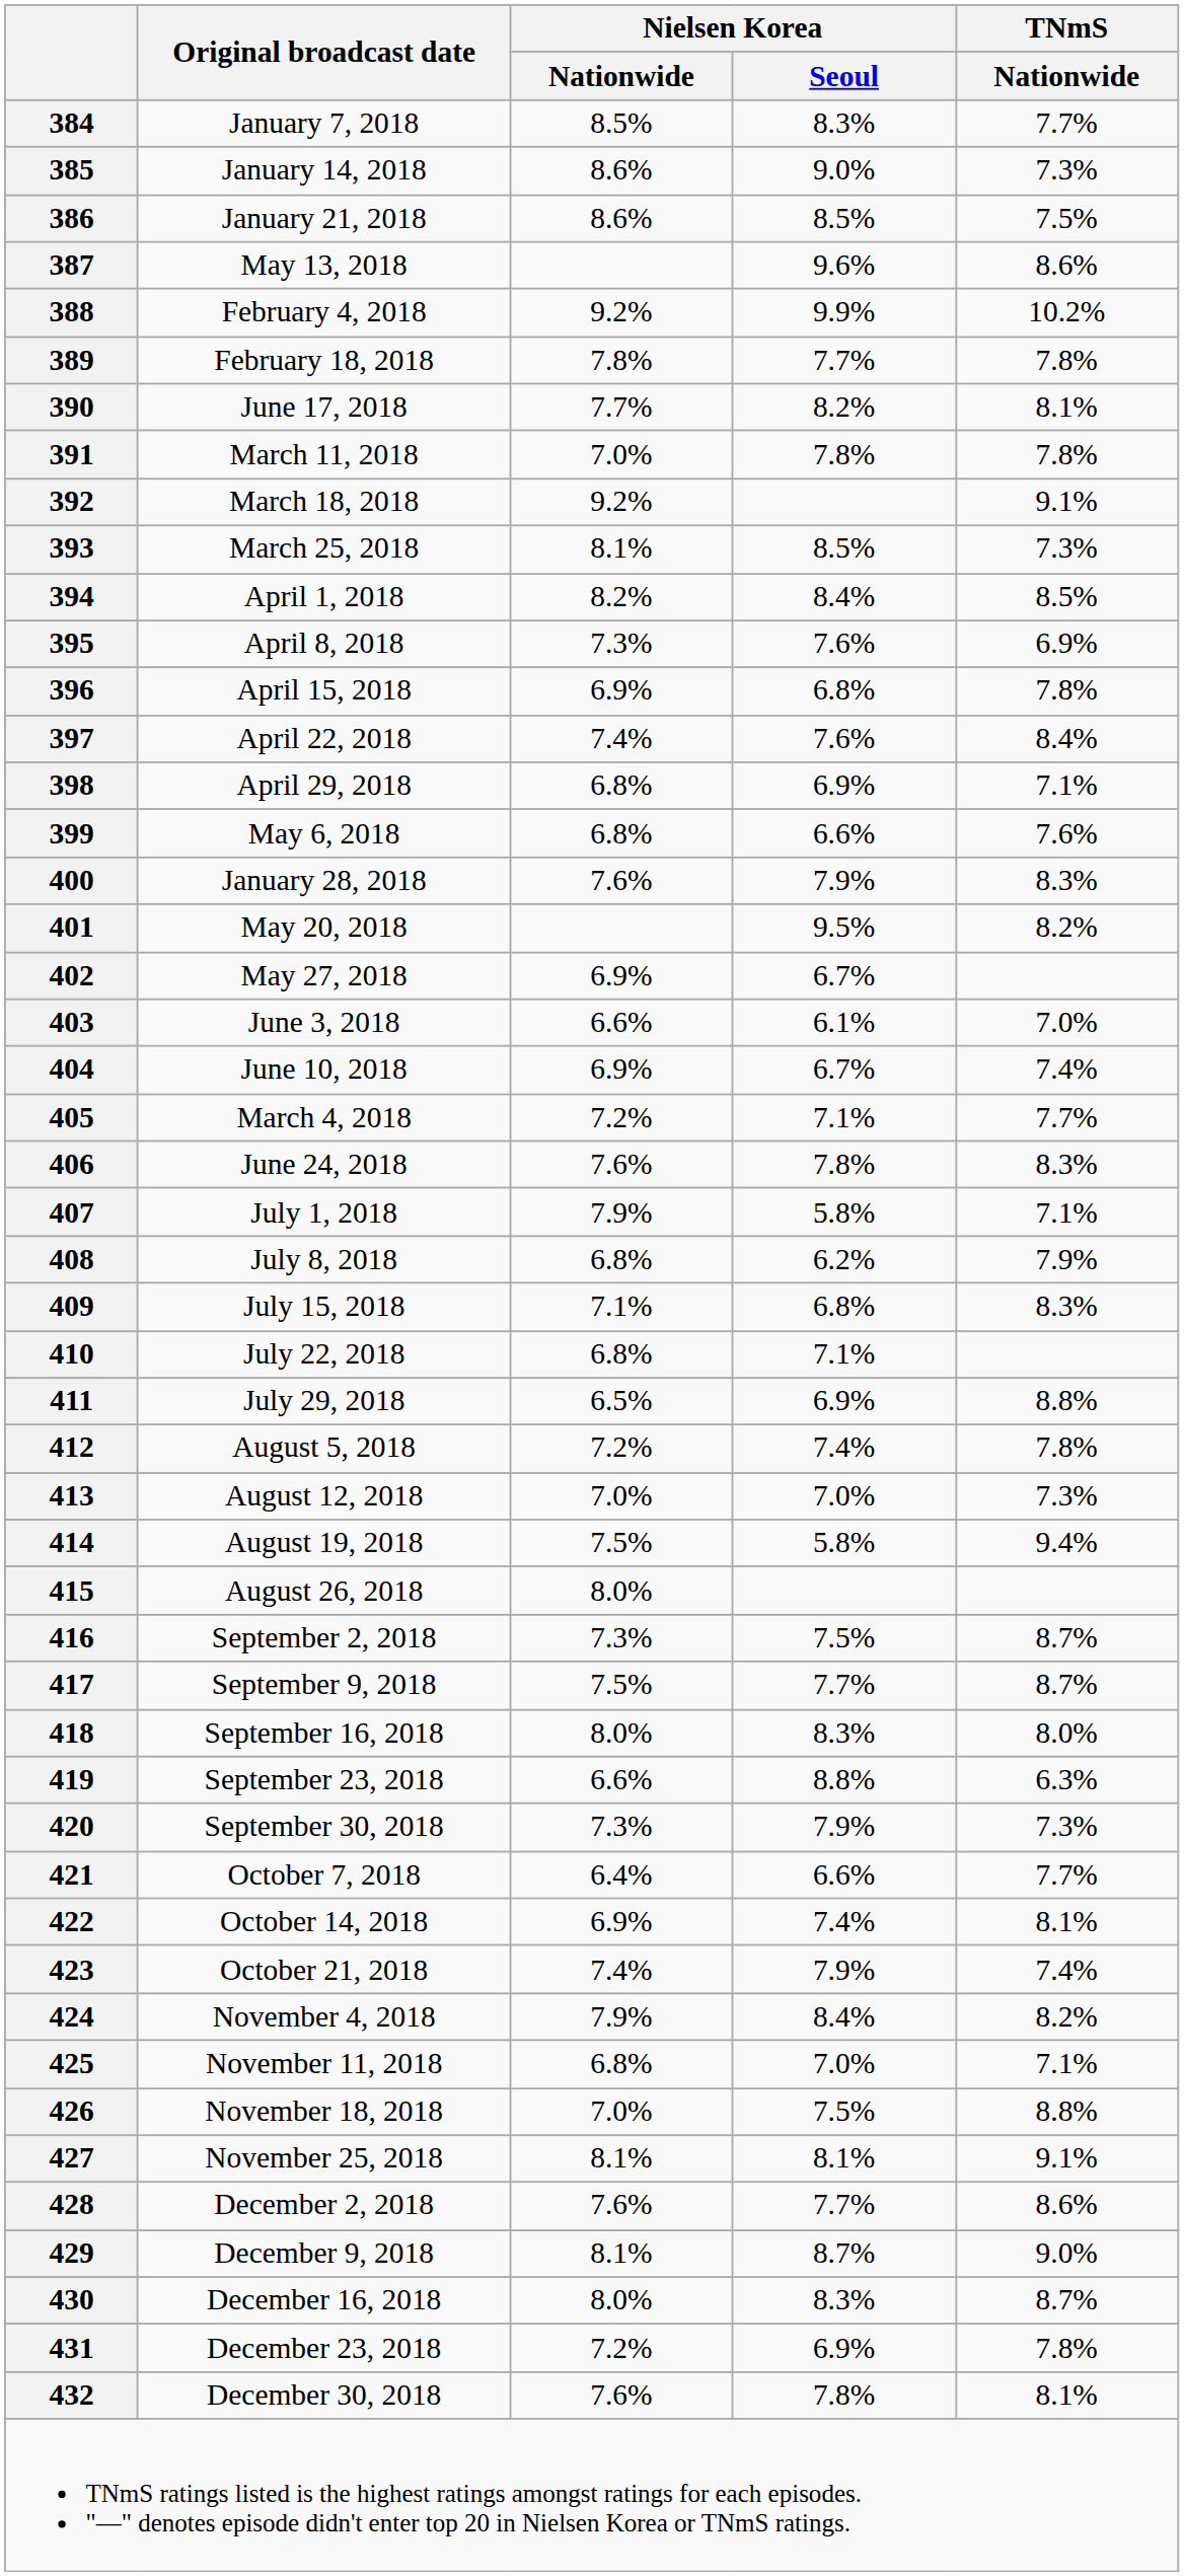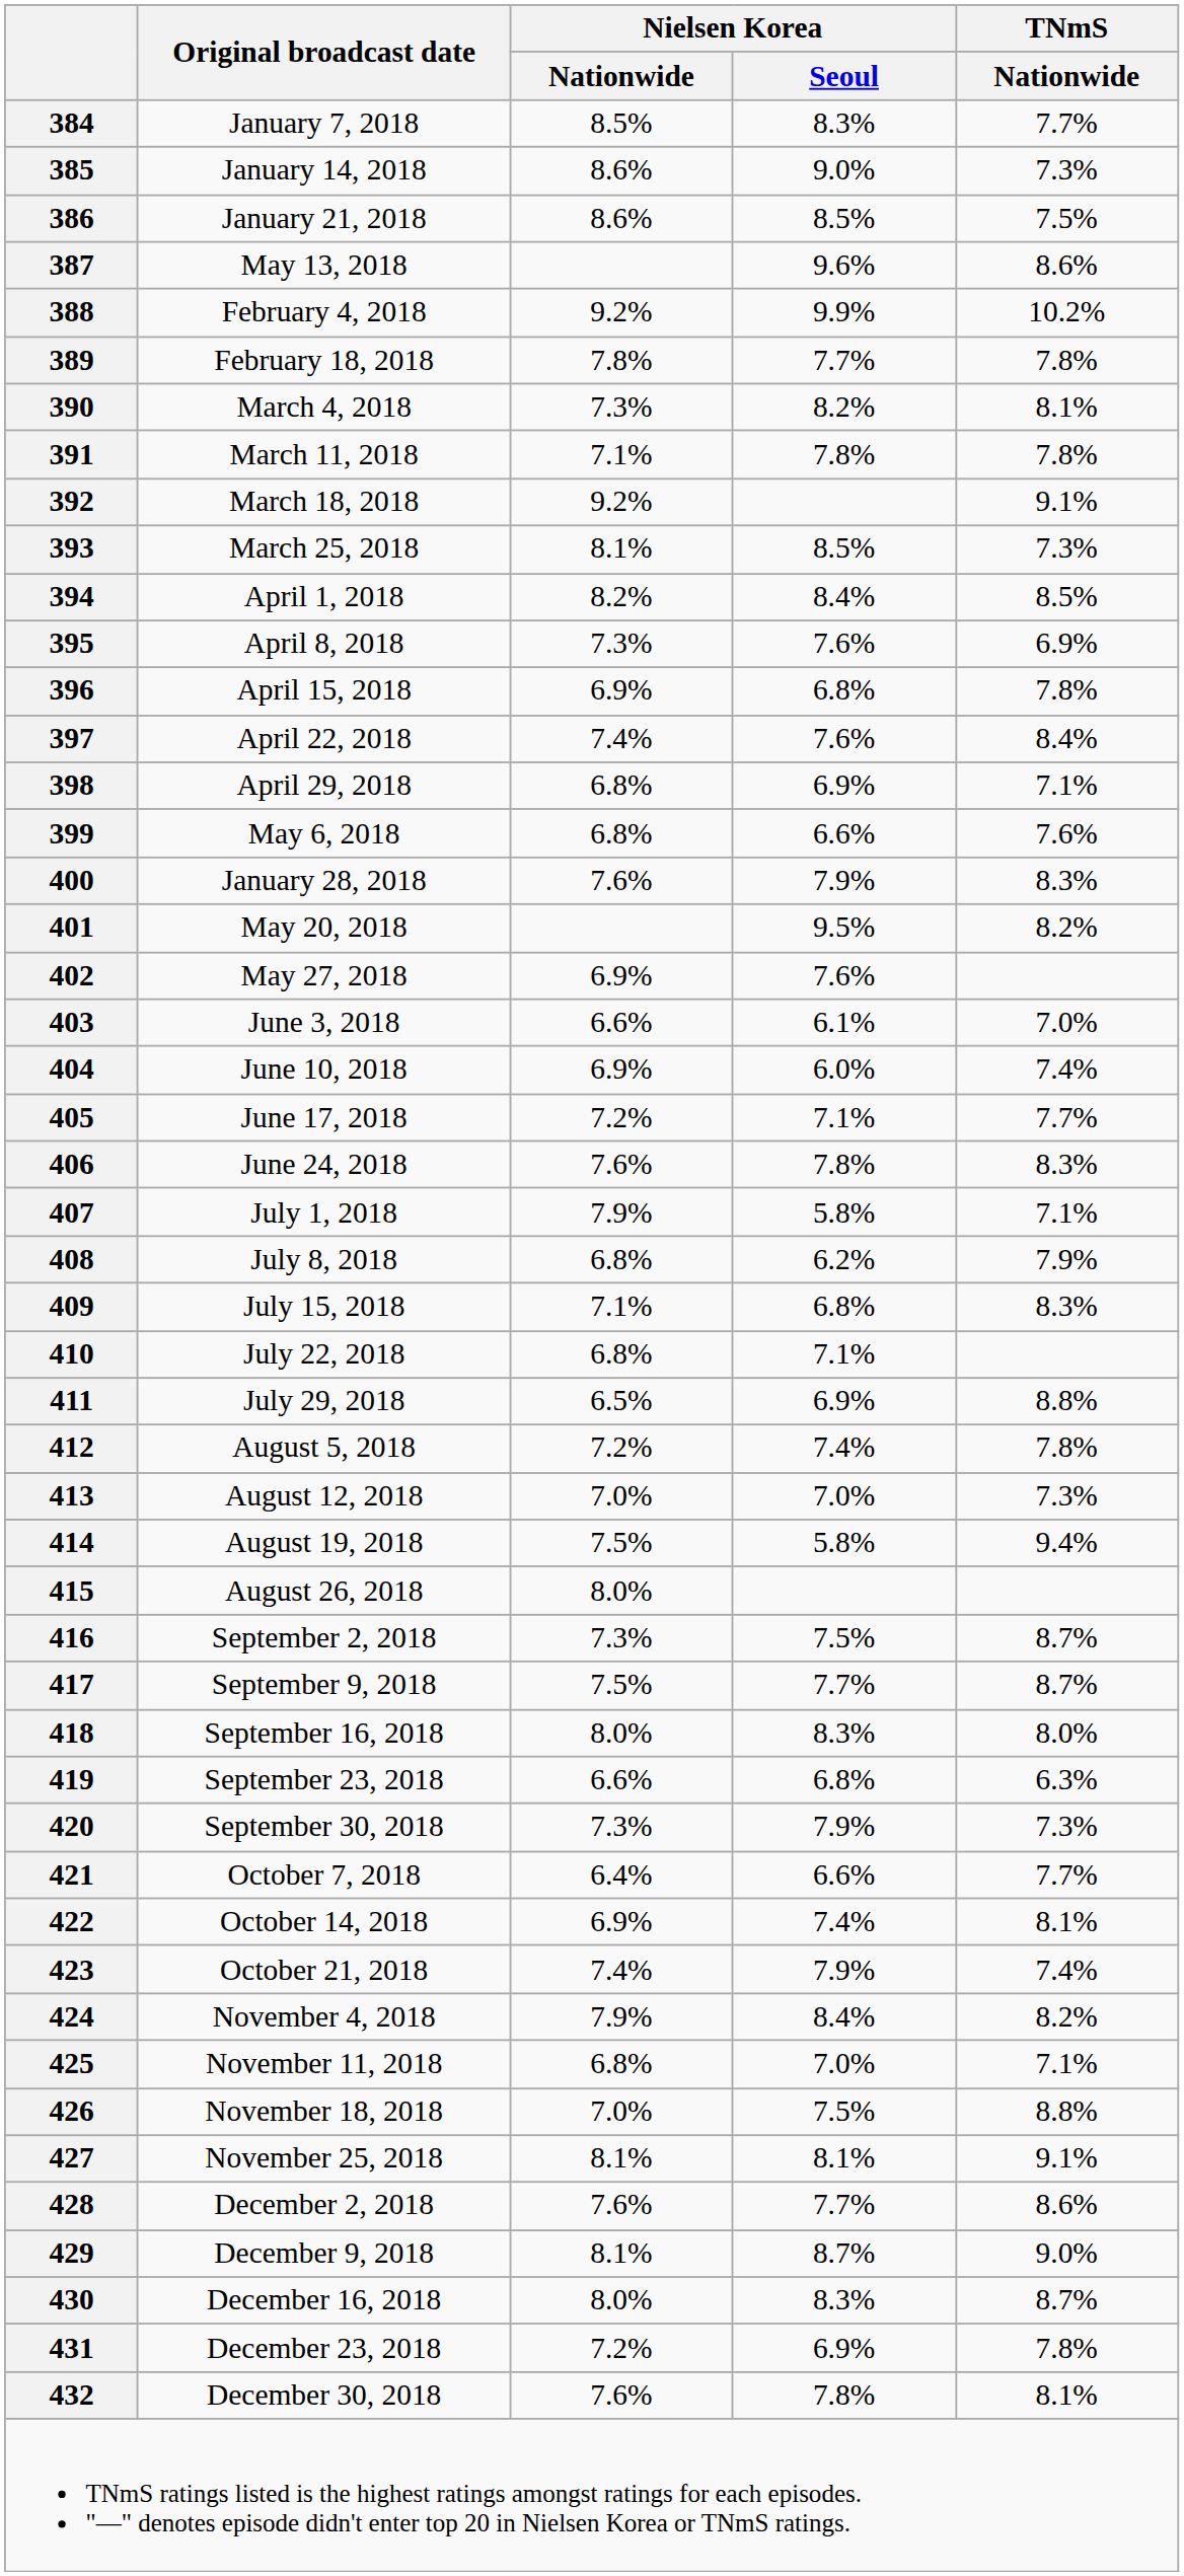390 | Original broadcast date: June 17, 2018 -> March 4, 2018
390 | Nielsen Korea / Nationwide: 7.7% -> 7.3%
391 | Nielsen Korea / Nationwide: 7.0% -> 7.1%
402 | Nielsen Korea / Seoul: 6.7% -> 7.6%
404 | Nielsen Korea / Seoul: 6.7% -> 6.0%
405 | Original broadcast date: March 4, 2018 -> June 17, 2018
419 | Nielsen Korea / Seoul: 8.8% -> 6.8%
